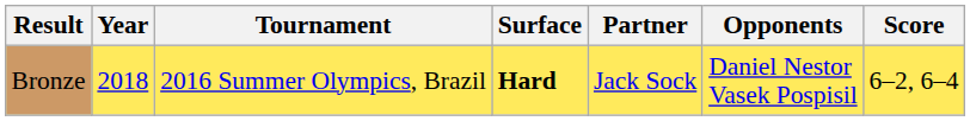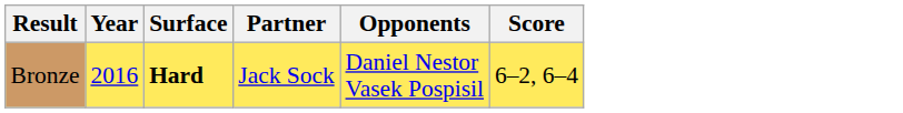- column: Tournament | 2016 Summer Olympics, Brazil
Bronze | Year: 2018 -> 2016
